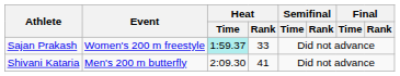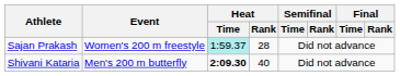Sajan Prakash | Heat / Rank: 33 -> 28
Shivani Kataria | Heat / Time: normal -> bold
Shivani Kataria | Heat / Rank: 41 -> 40
